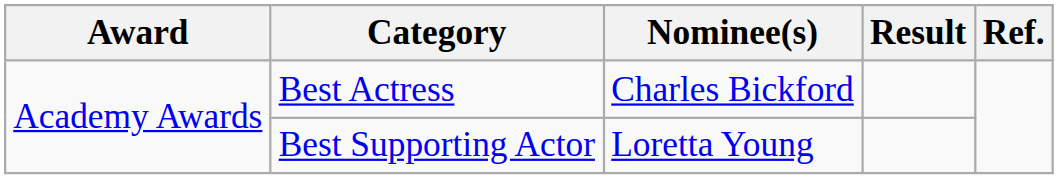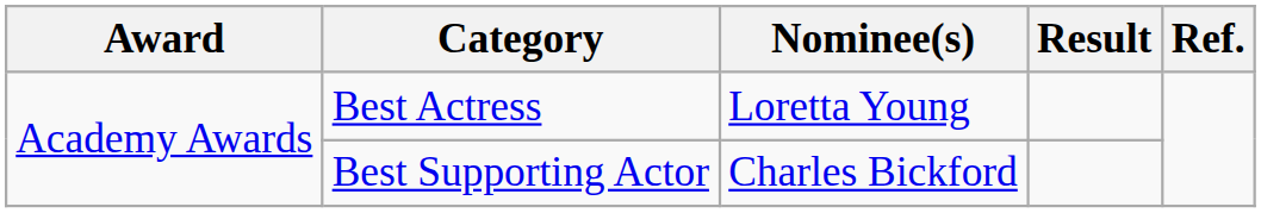Best Actress | Nominee(s): Charles Bickford -> Loretta Young
Best Supporting Actor | Nominee(s): Loretta Young -> Charles Bickford
